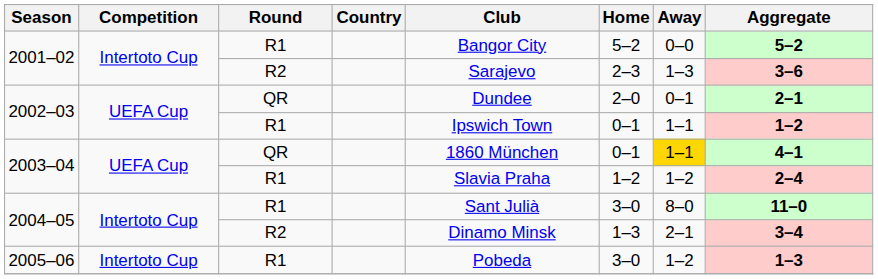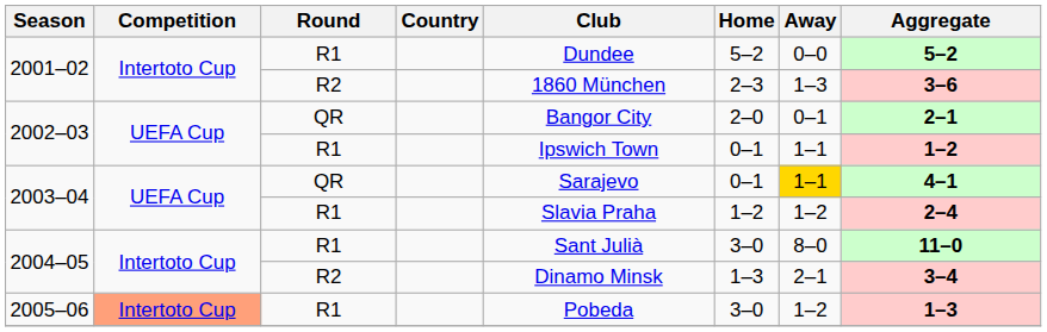2001–02 / R1 | Club: Bangor City -> Dundee
2001–02 / R2 | Club: Sarajevo -> 1860 München
2002–03 / QR | Club: Dundee -> Bangor City
2003–04 / QR | Club: 1860 München -> Sarajevo
2005–06 | Competition: no background -> lightsalmon background
